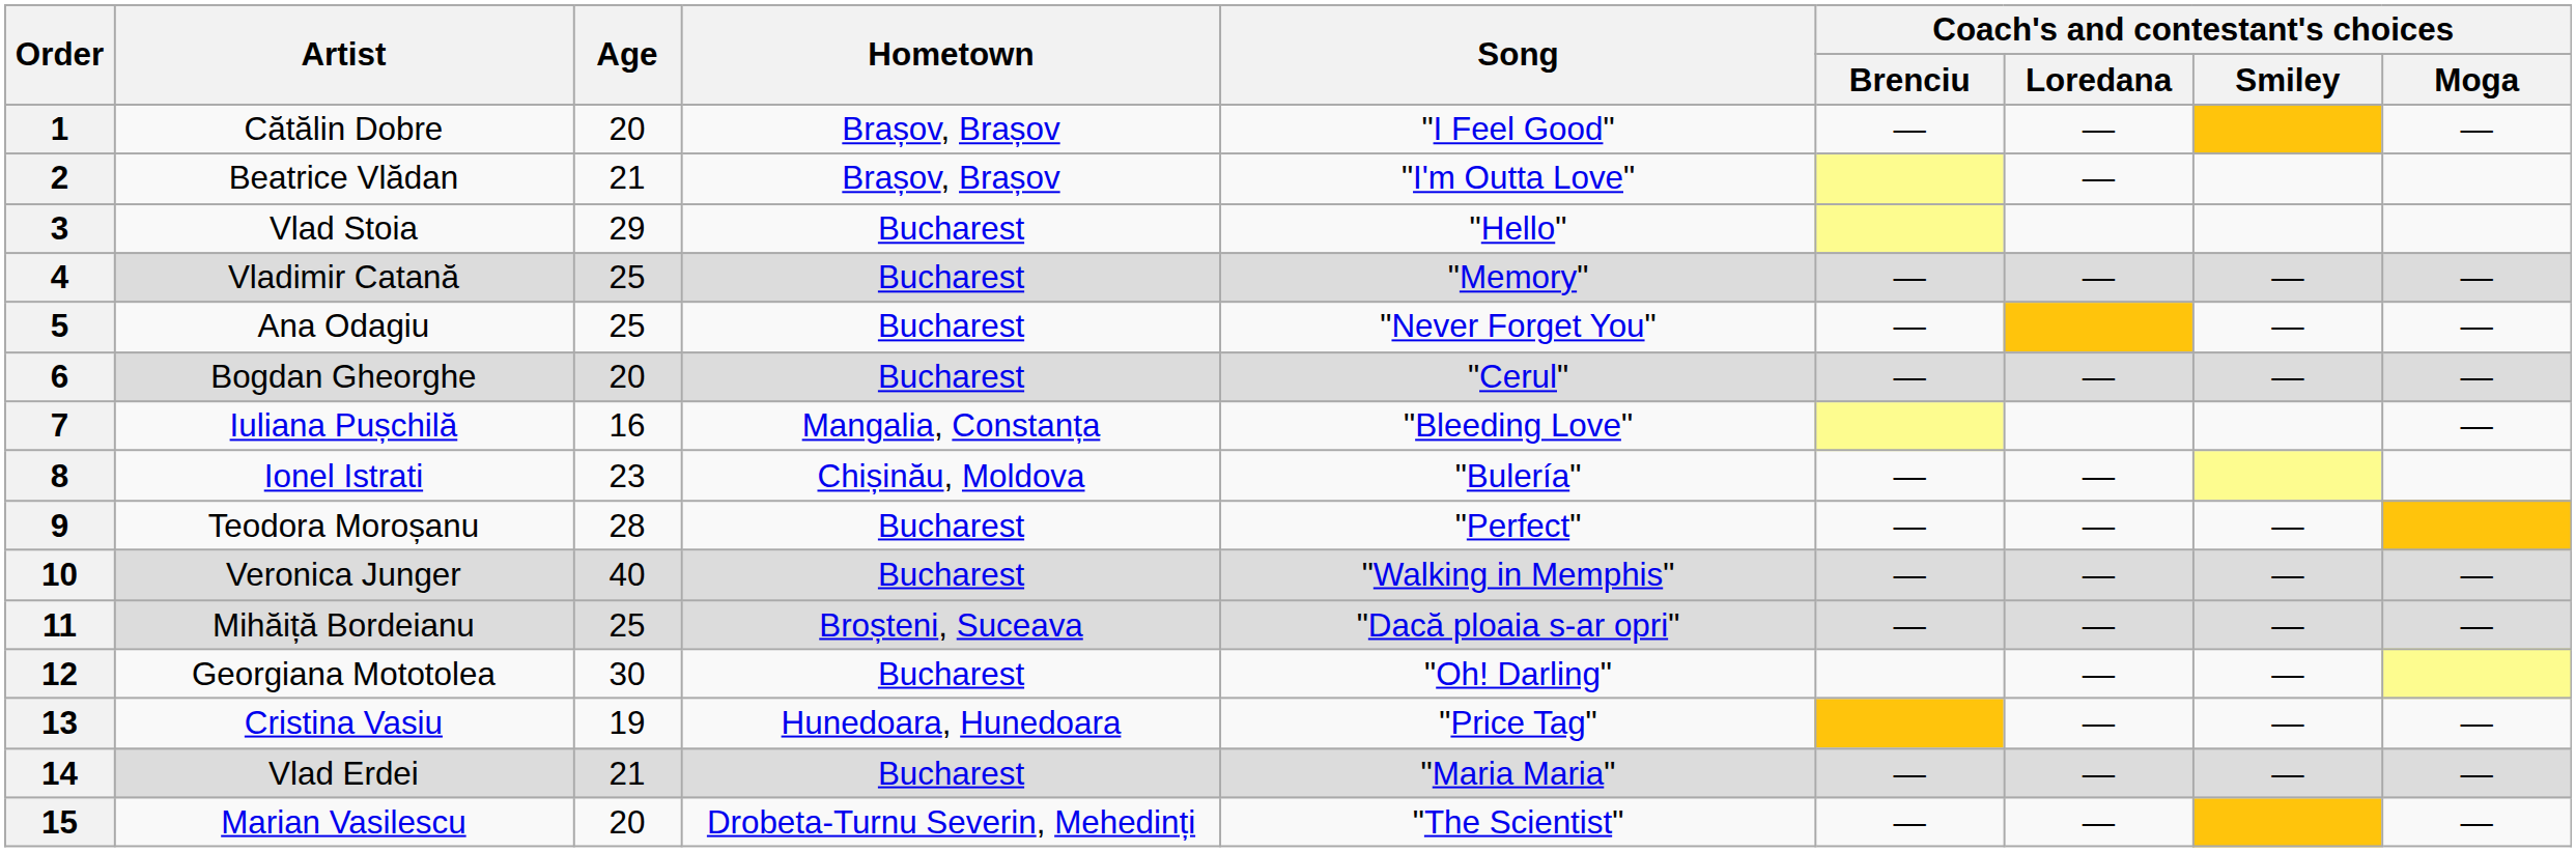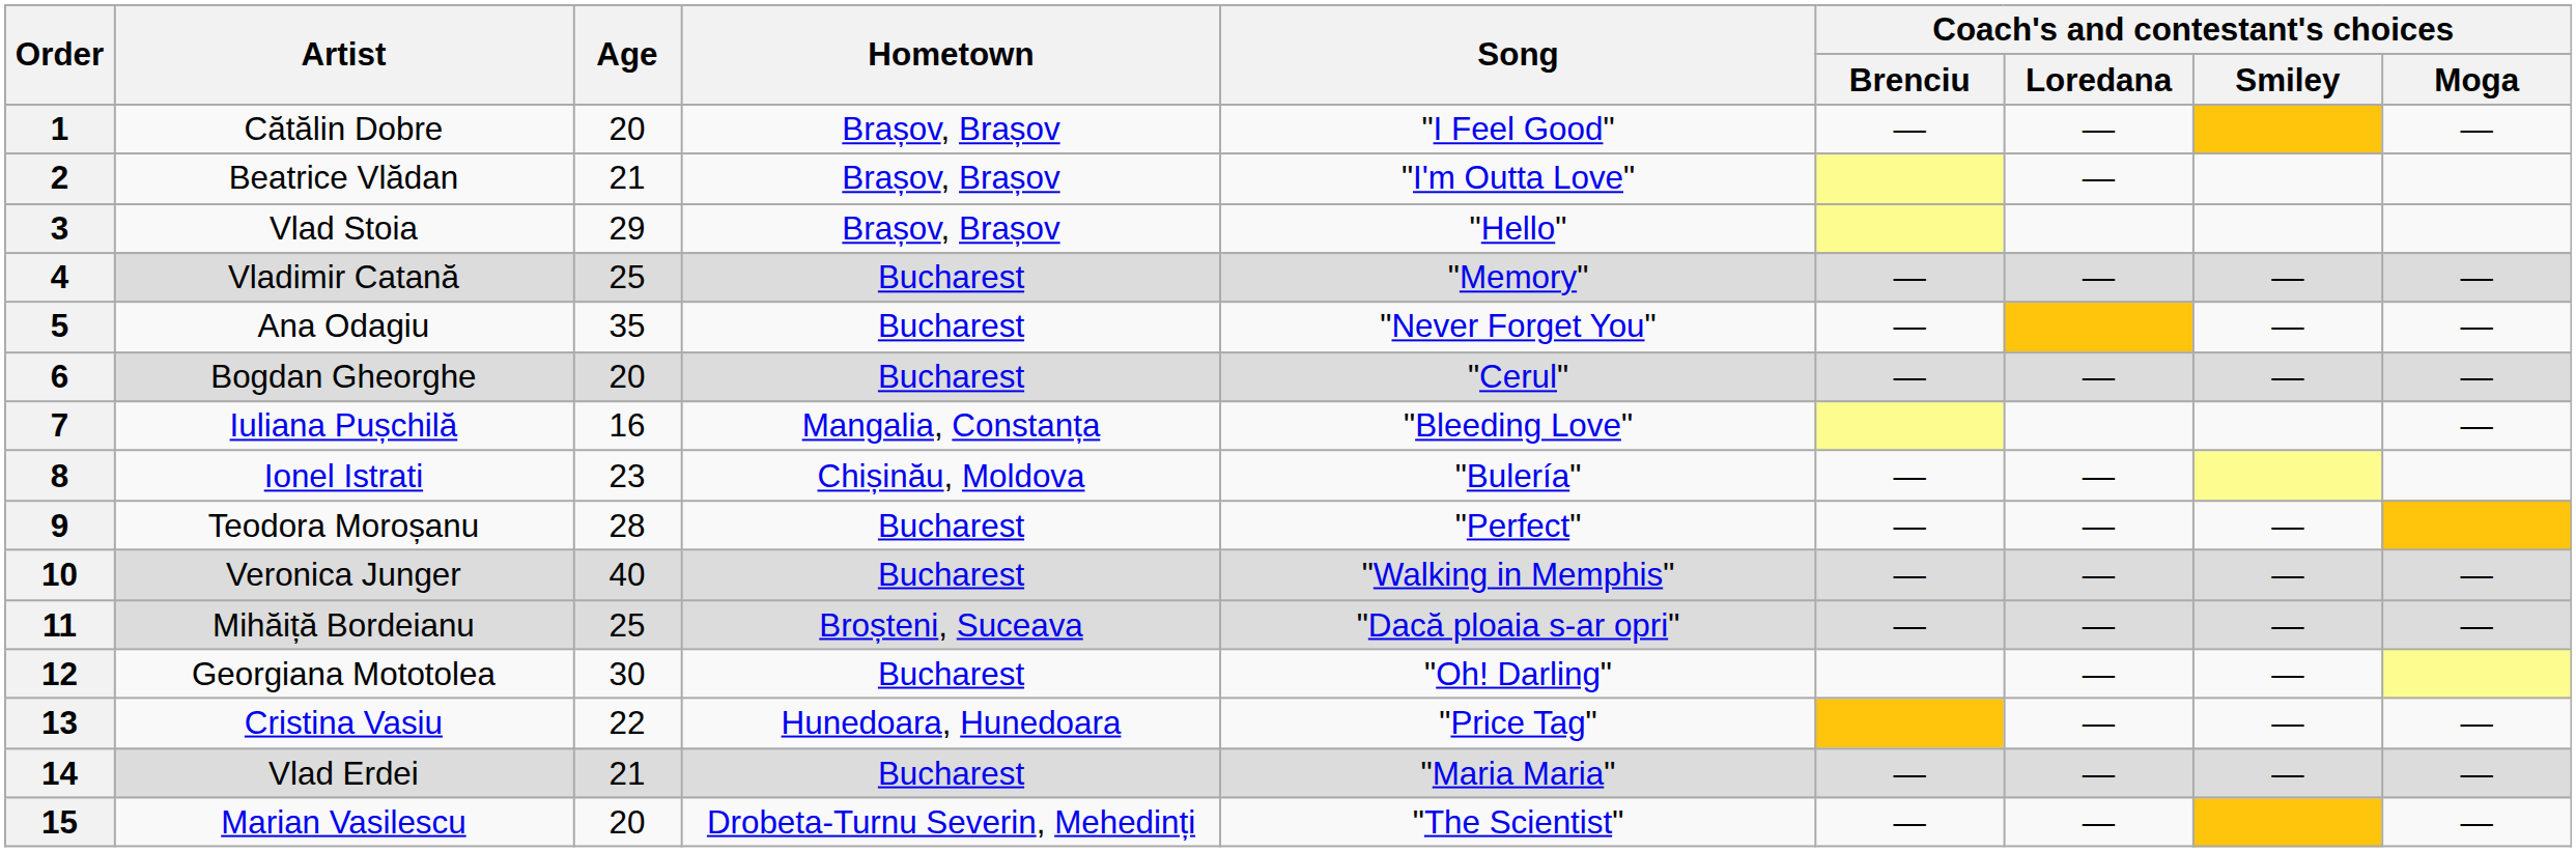3 | Hometown: Bucharest -> Brașov, Brașov
5 | Age: 25 -> 35
13 | Age: 19 -> 22
